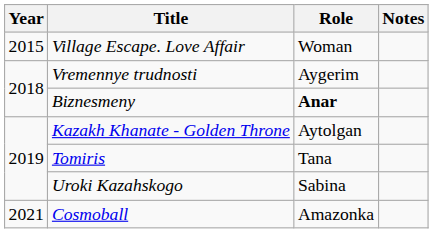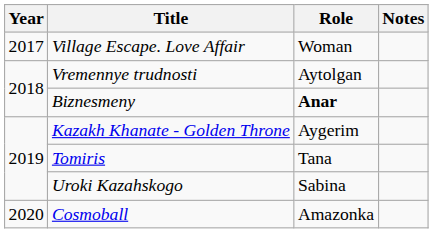Village Escape. Love Affair | Year: 2015 -> 2017
Vremennye trudnosti | Role: Aygerim -> Aytolgan
Kazakh Khanate - Golden Throne | Role: Aytolgan -> Aygerim
Cosmoball | Year: 2021 -> 2020
